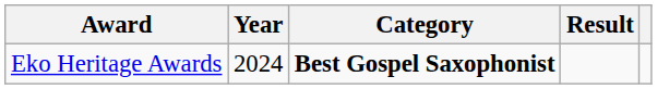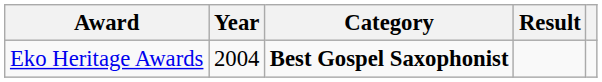Eko Heritage Awards | Year: 2024 -> 2004
